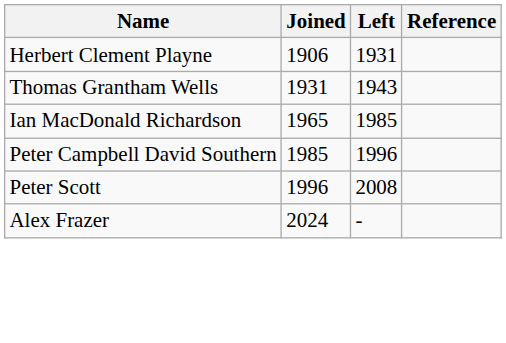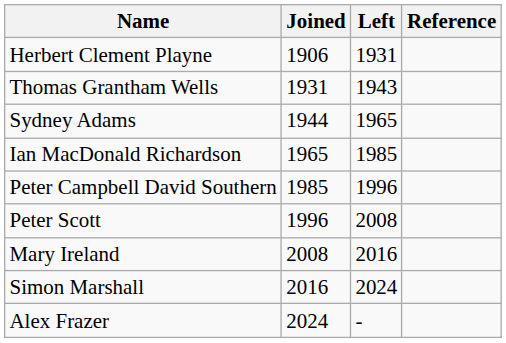+ row: Sydney Adams | 1944 | 1965
+ row: Mary Ireland | 2008 | 2016
+ row: Simon Marshall | 2016 | 2024
